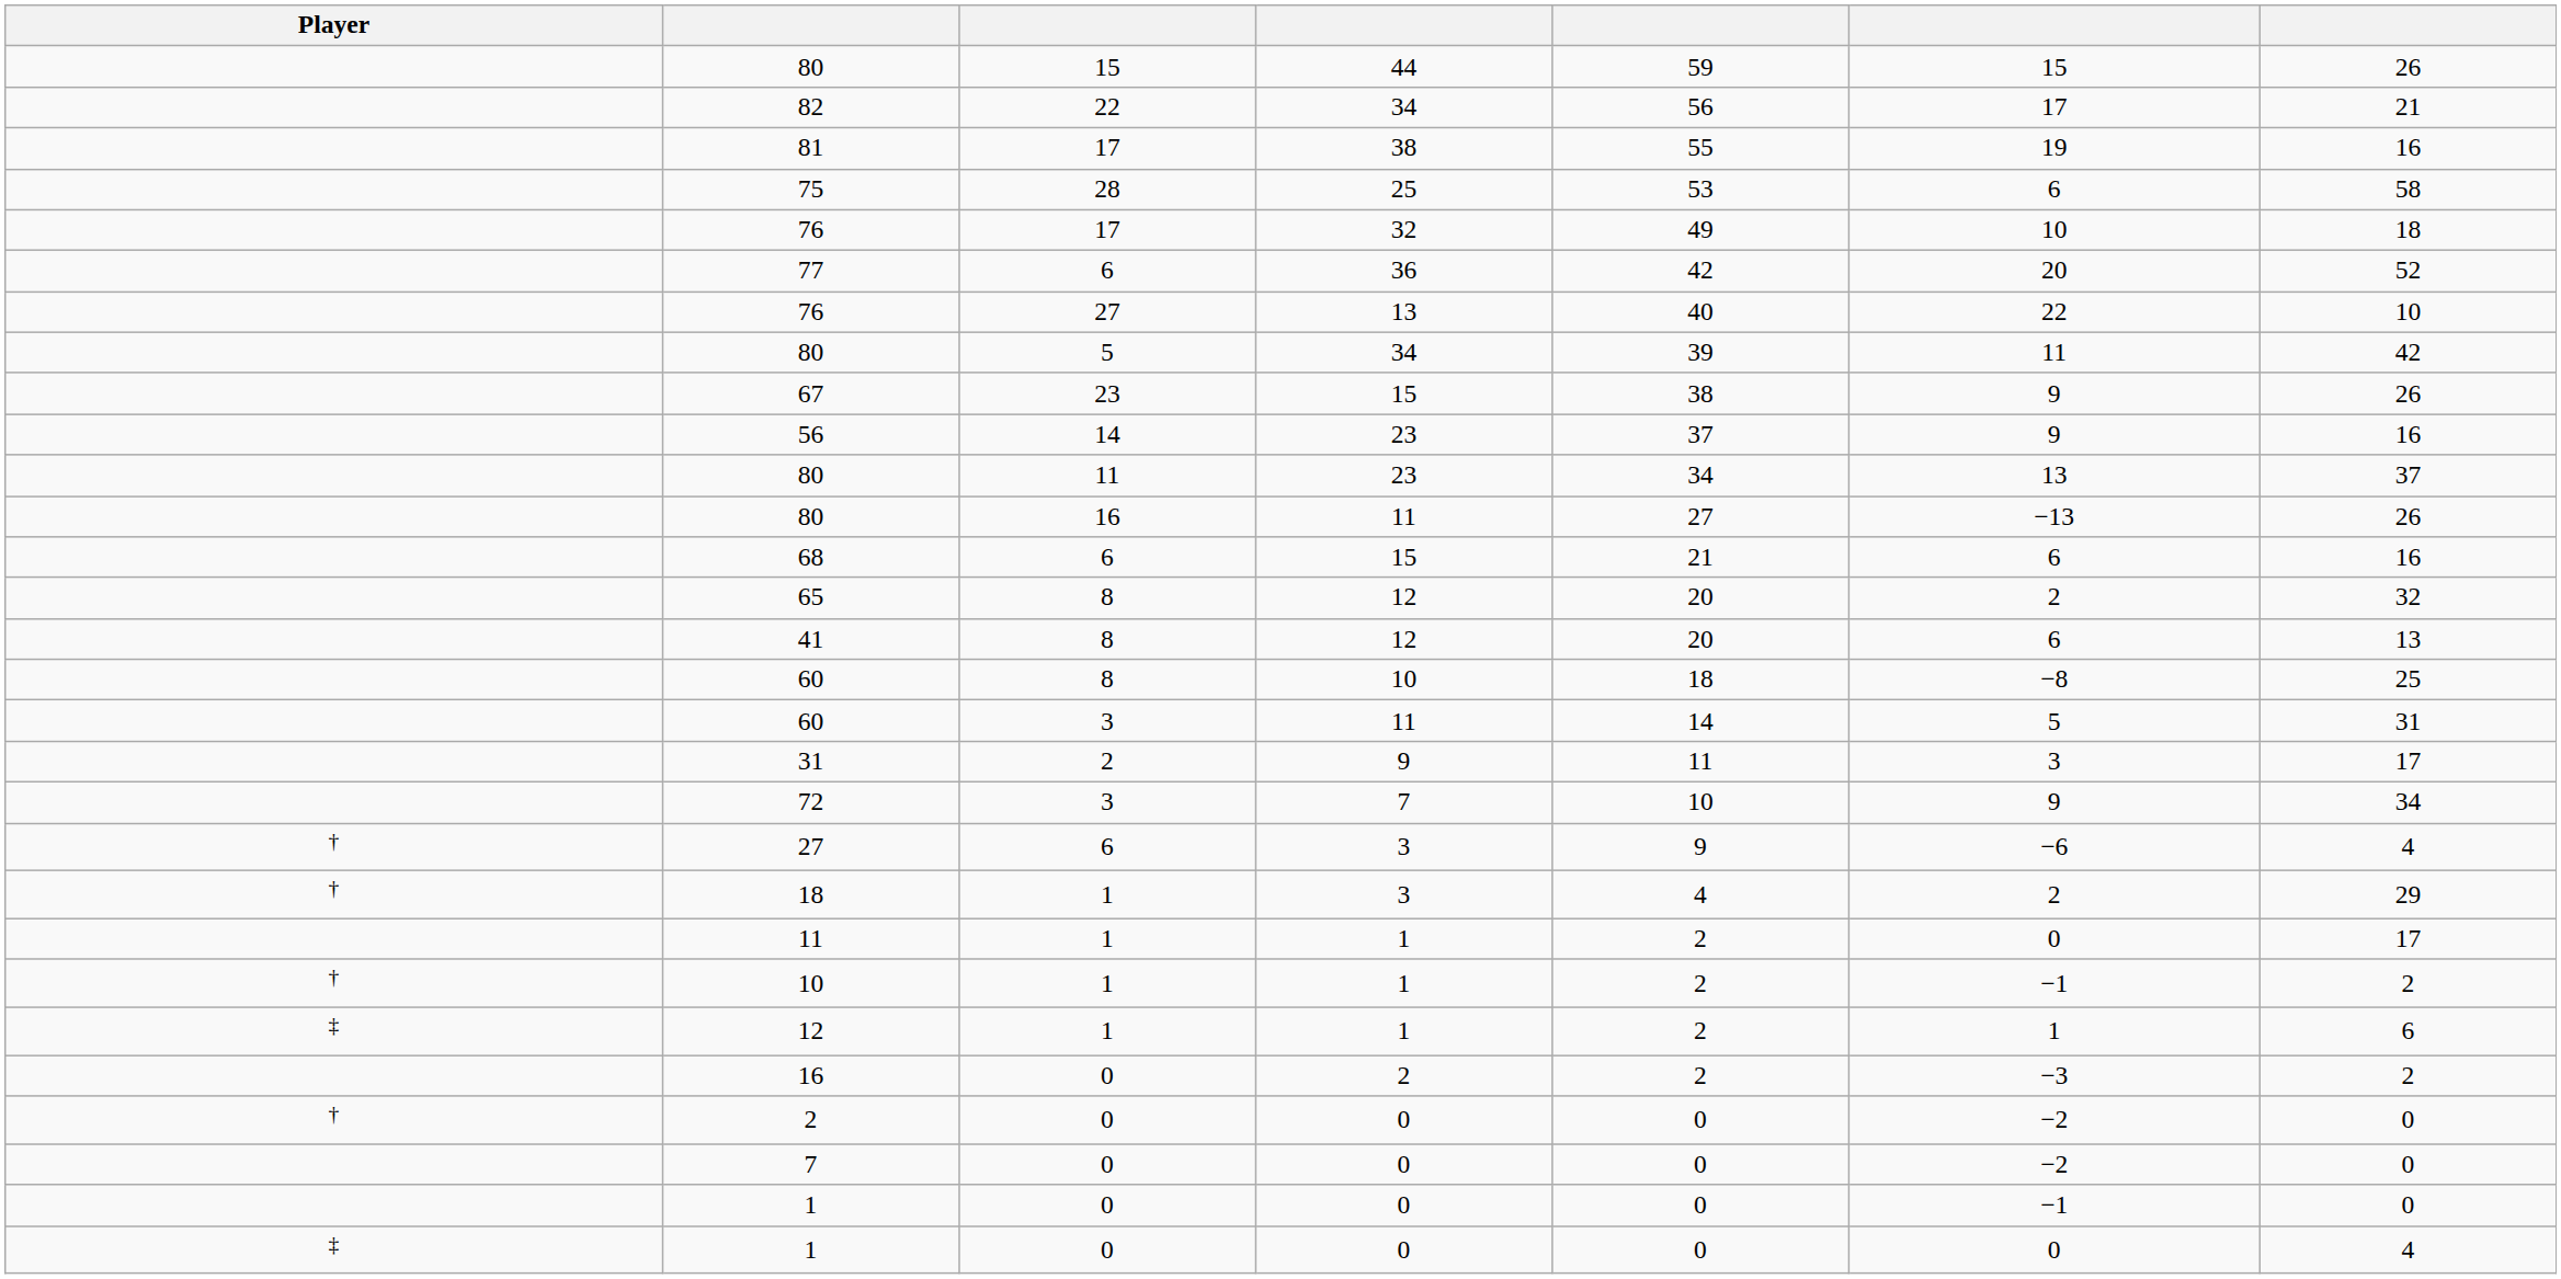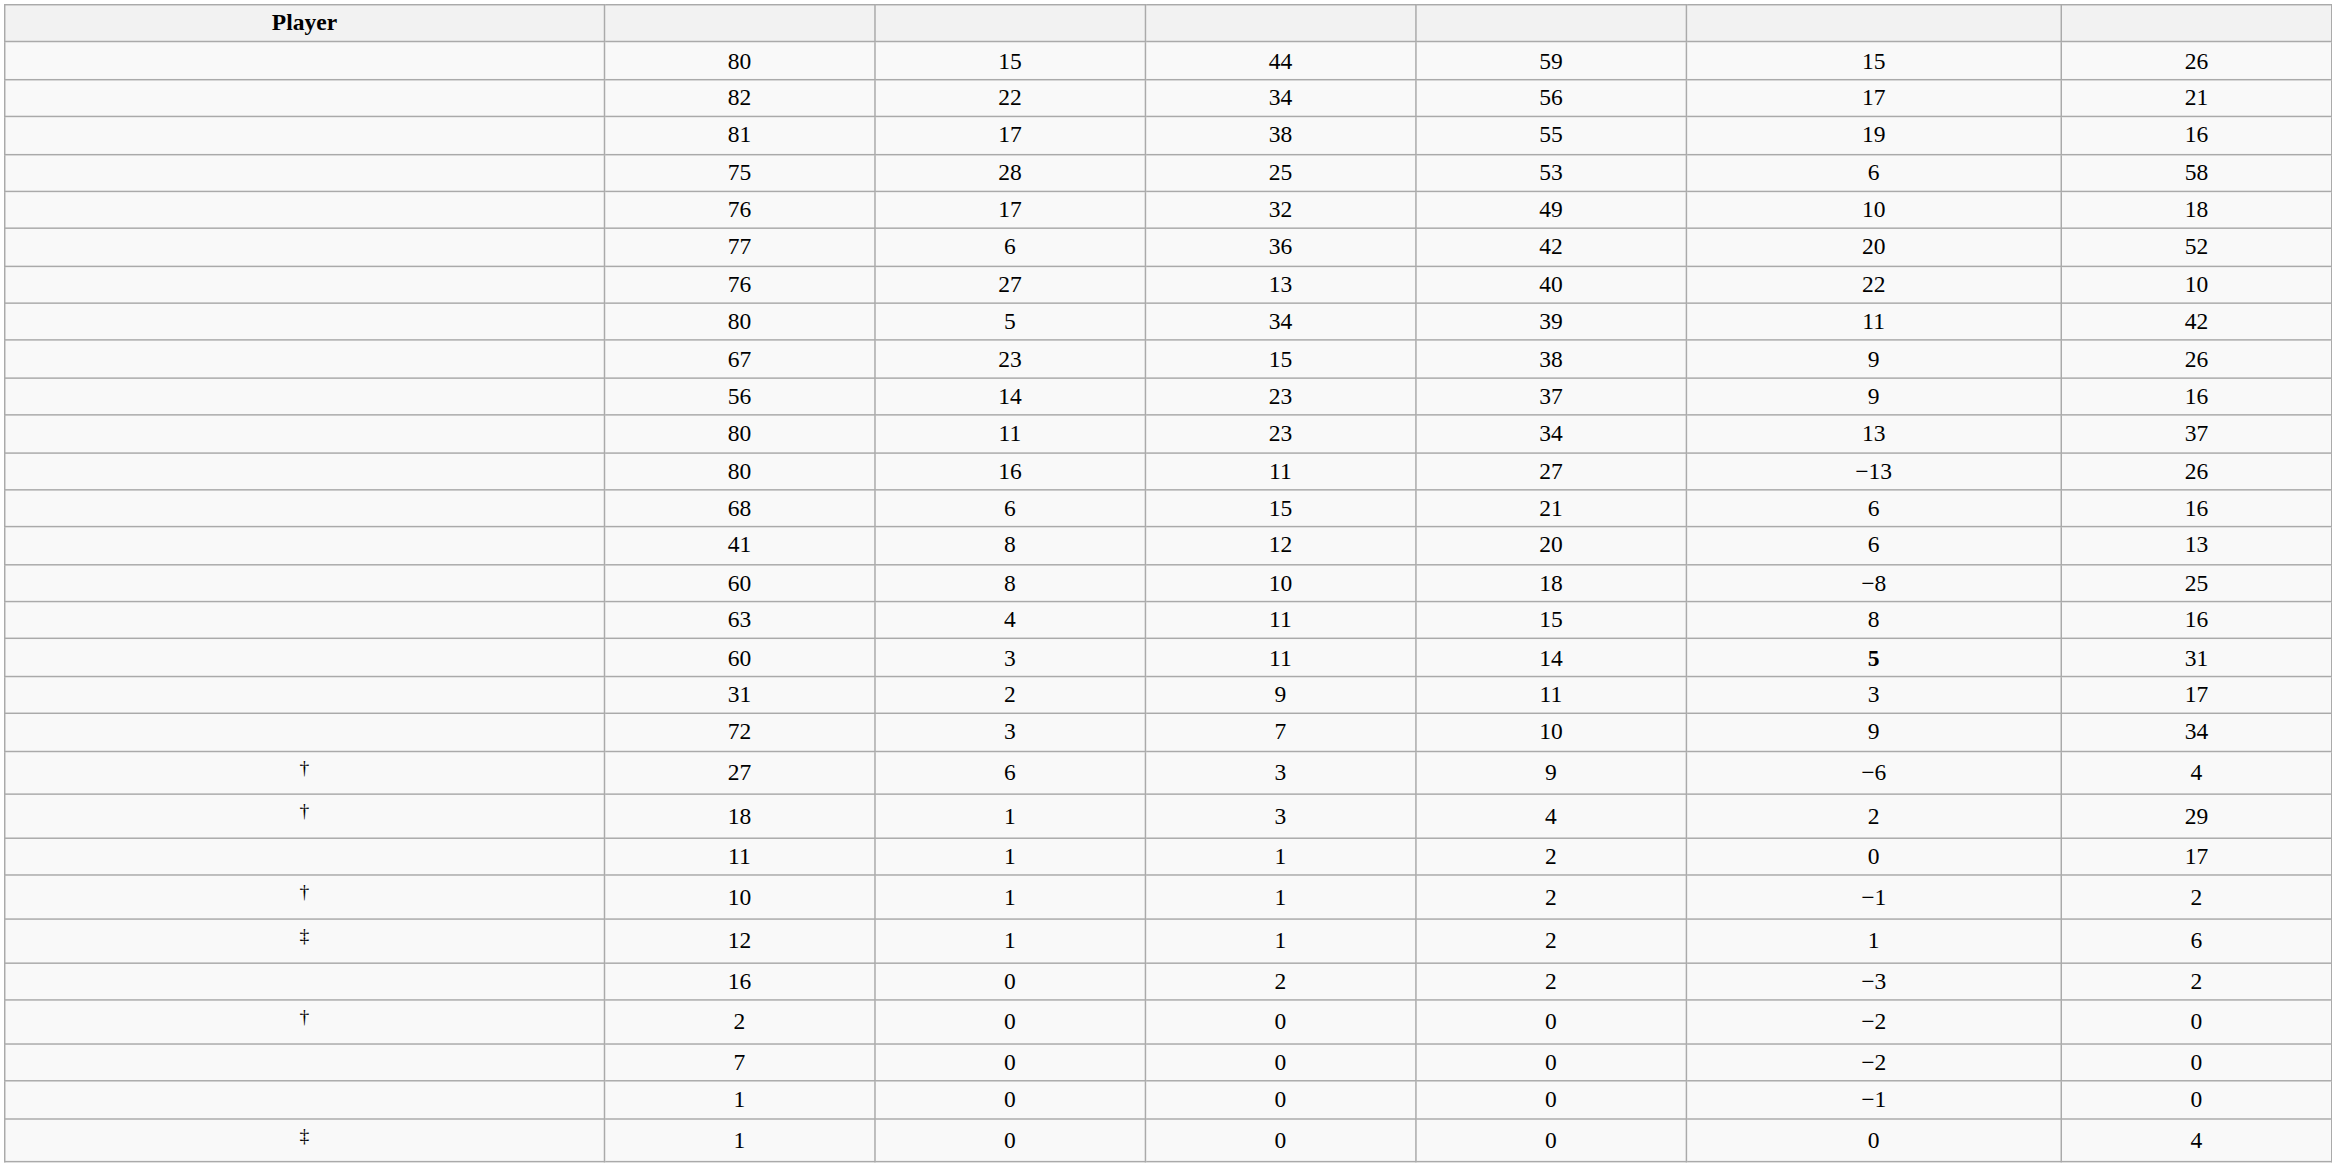- row: 65 | 8 | 12 | 20 | 2 | 32
+ row: 63 | 4 | 11 | 15 | 8 | 16
60 / 11 | column 6: normal -> bold
